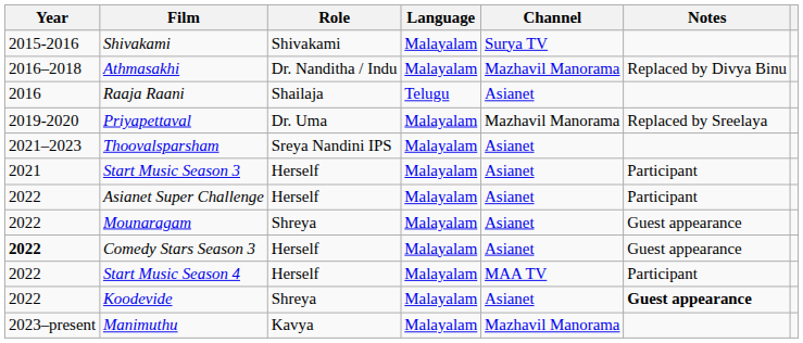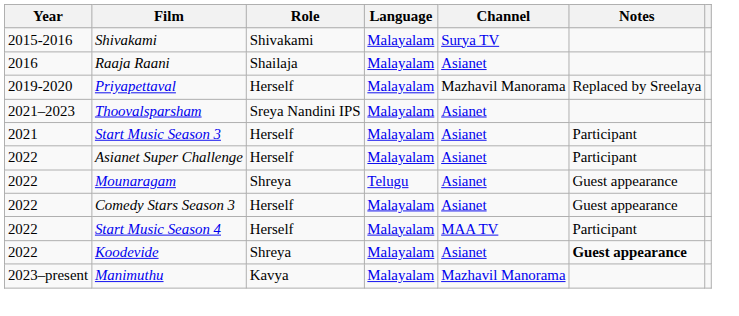- row: 2016–2018 | Athmasakhi | Dr. Nanditha / Indu | Malayalam | Mazhavil Manorama | Replaced by Divya Binu
Raaja Raani | Language: Telugu -> Malayalam
Priyapettaval | Role: Dr. Uma -> Herself
Mounaragam | Language: Malayalam -> Telugu
Comedy Stars Season 3 | Year: bold -> normal
